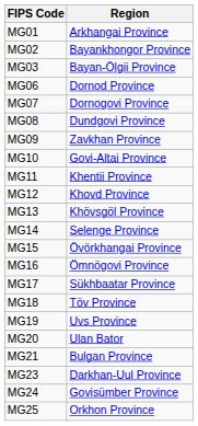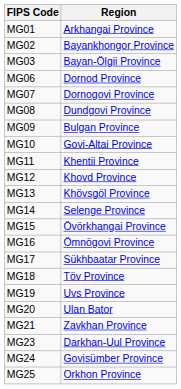MG09 | Region: Zavkhan Province -> Bulgan Province
MG21 | Region: Bulgan Province -> Zavkhan Province
